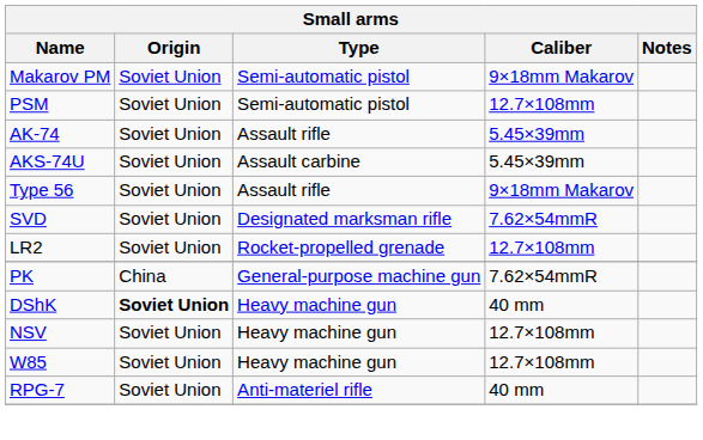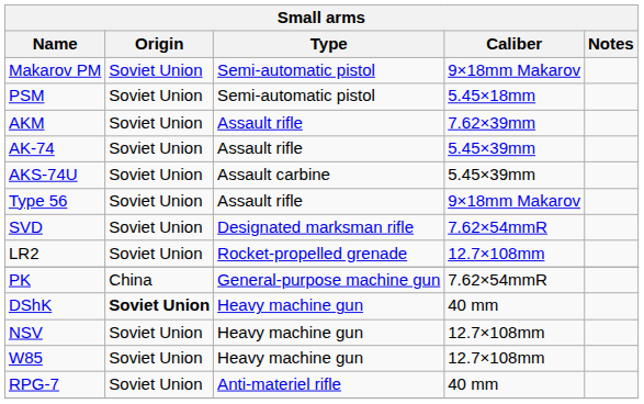PSM | Caliber: 12.7×108mm -> 5.45×18mm
+ row: AKM | Soviet Union | Assault rifle | 7.62×39mm
